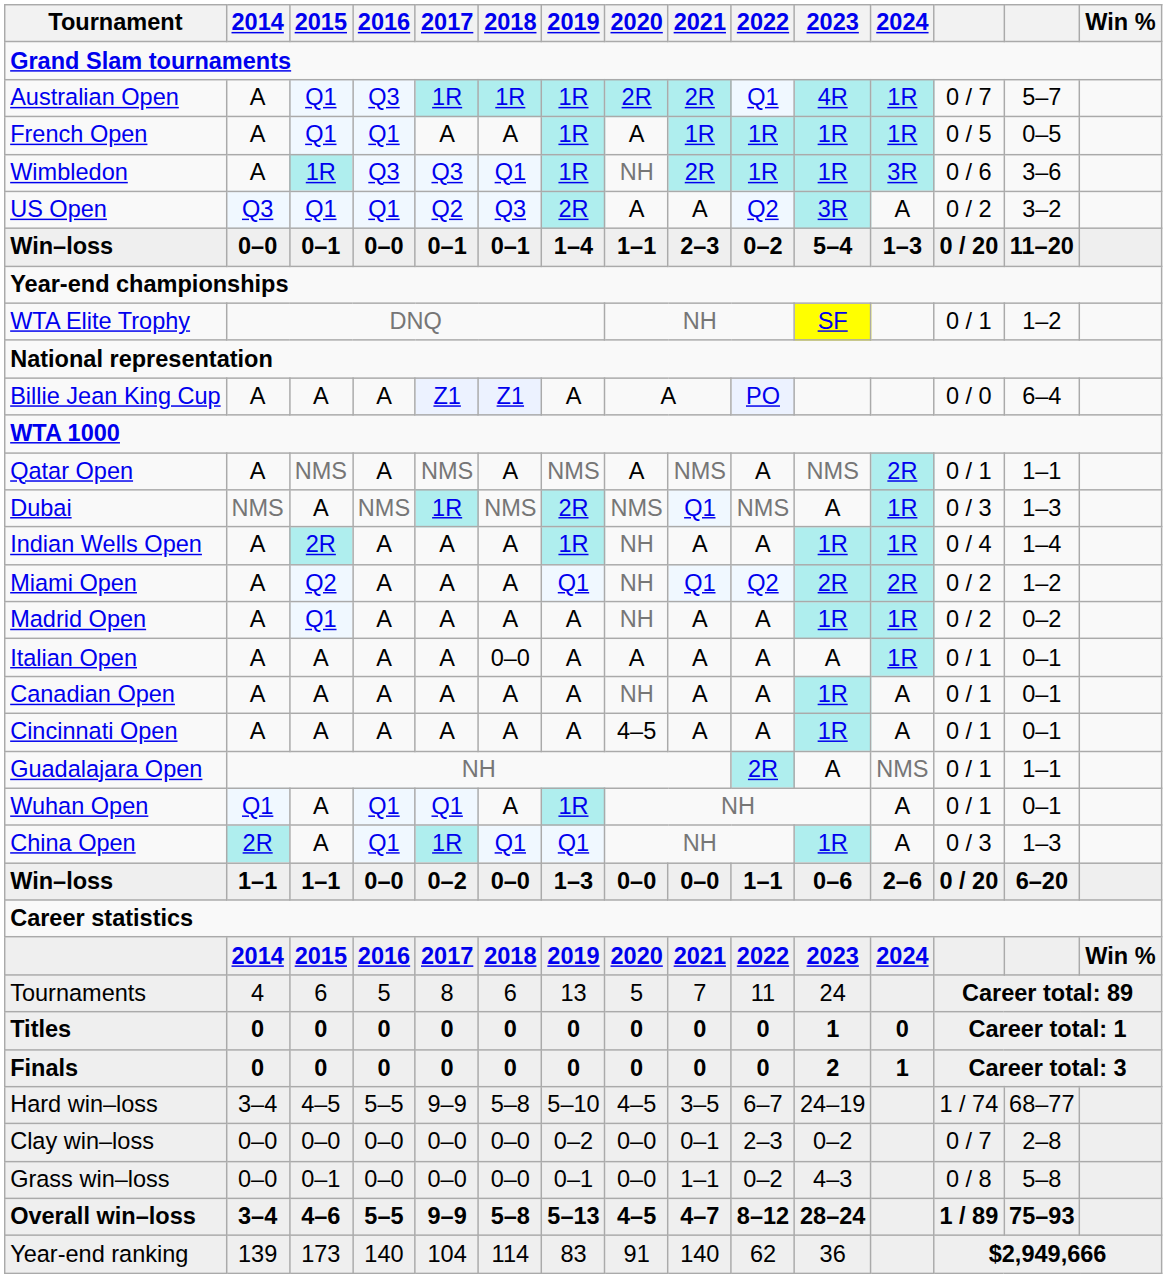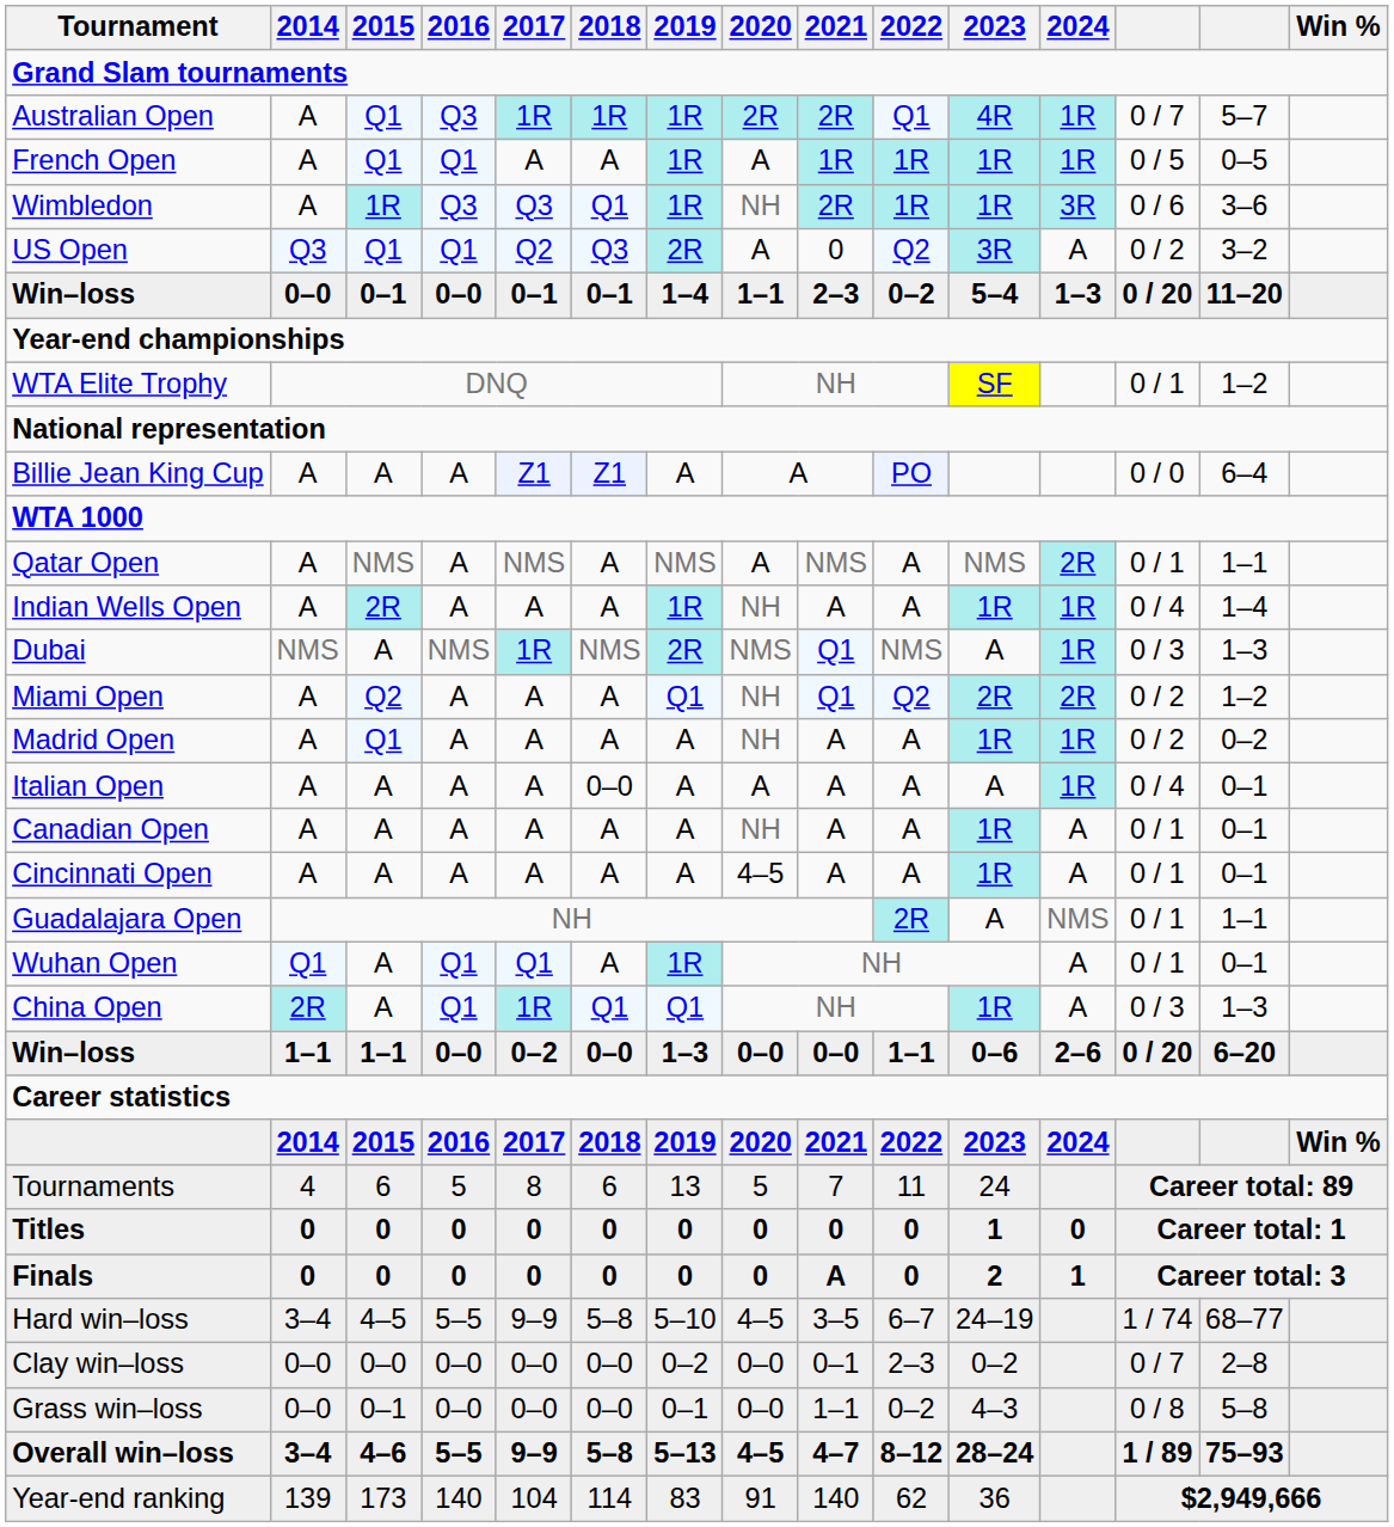US Open | 2021: A -> 0
rows swapped: Dubai <-> Indian Wells Open
Italian Open | column 13: 0 / 1 -> 0 / 4
Finals | 2021: 0 -> A
